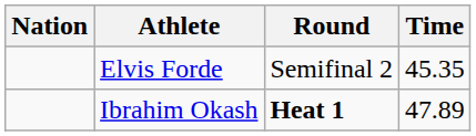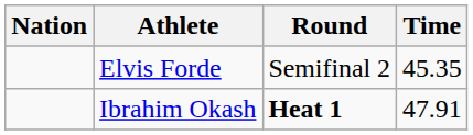Ibrahim Okash | Time: 47.89 -> 47.91
